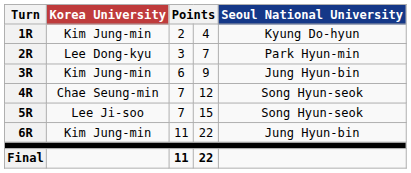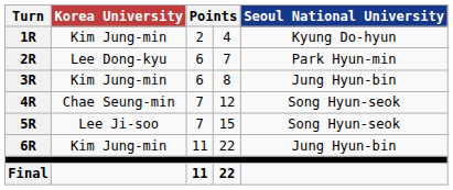2R | column 3: 3 -> 6
3R | column 4: 9 -> 8
